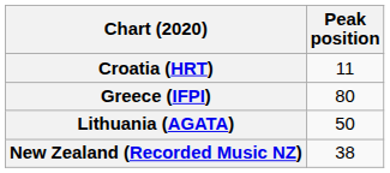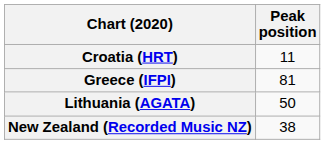Greece (IFPI) | Peak position: 80 -> 81
